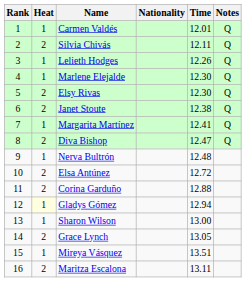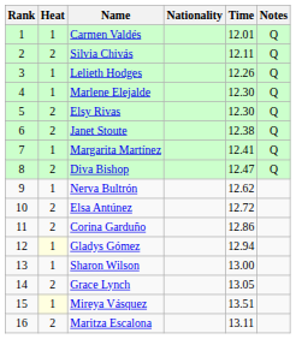Nerva Bultrón | Time: 12.48 -> 12.62
Corina Garduño | Time: 12.88 -> 12.86
Mireya Vásquez | Heat: no background -> lightyellow background
